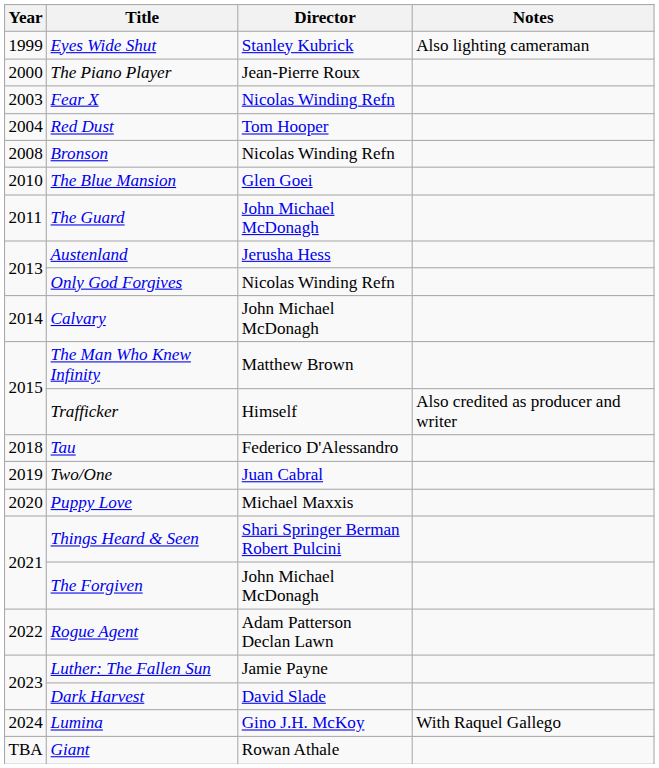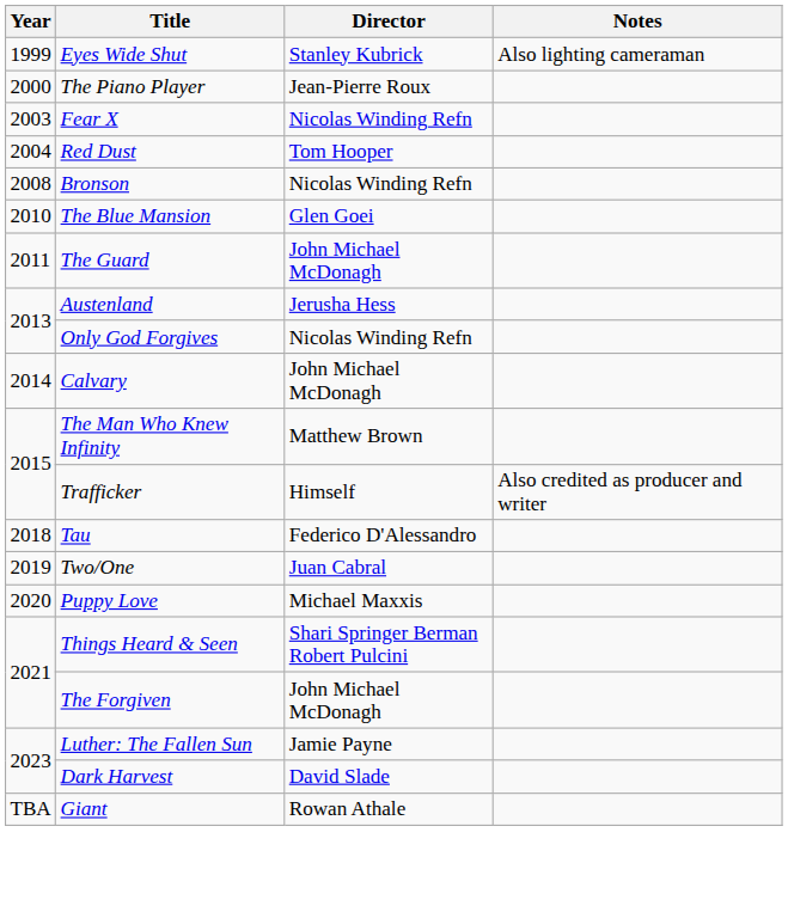- row: 2022 | Rogue Agent | Adam Patterson Declan Lawn
- row: 2024 | Lumina | Gino J.H. McKoy | With Raquel Gallego
